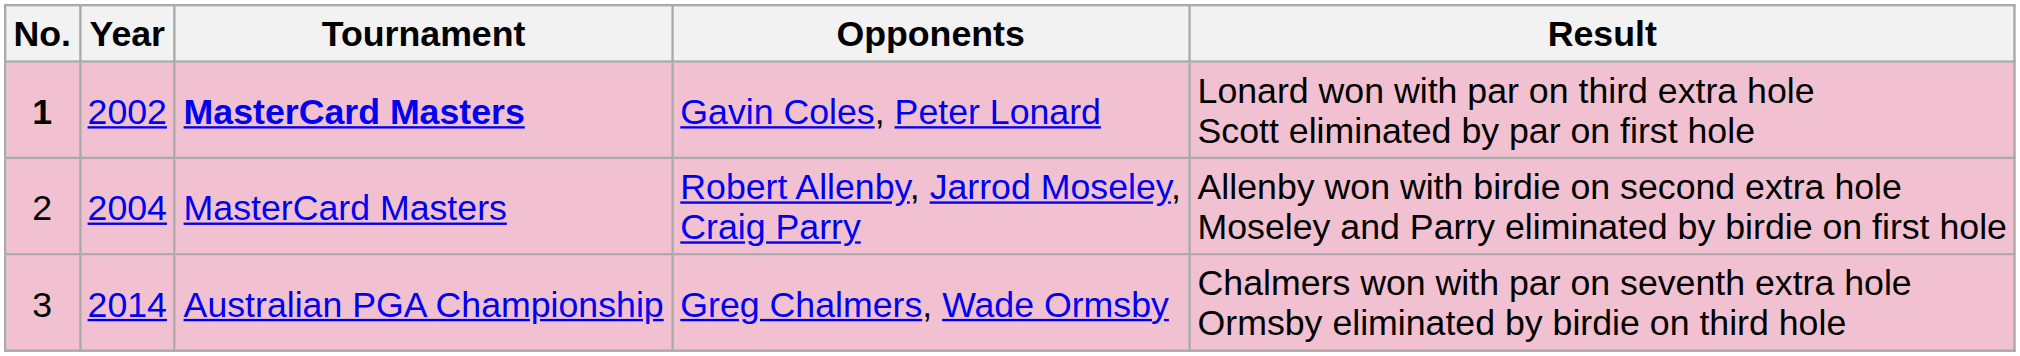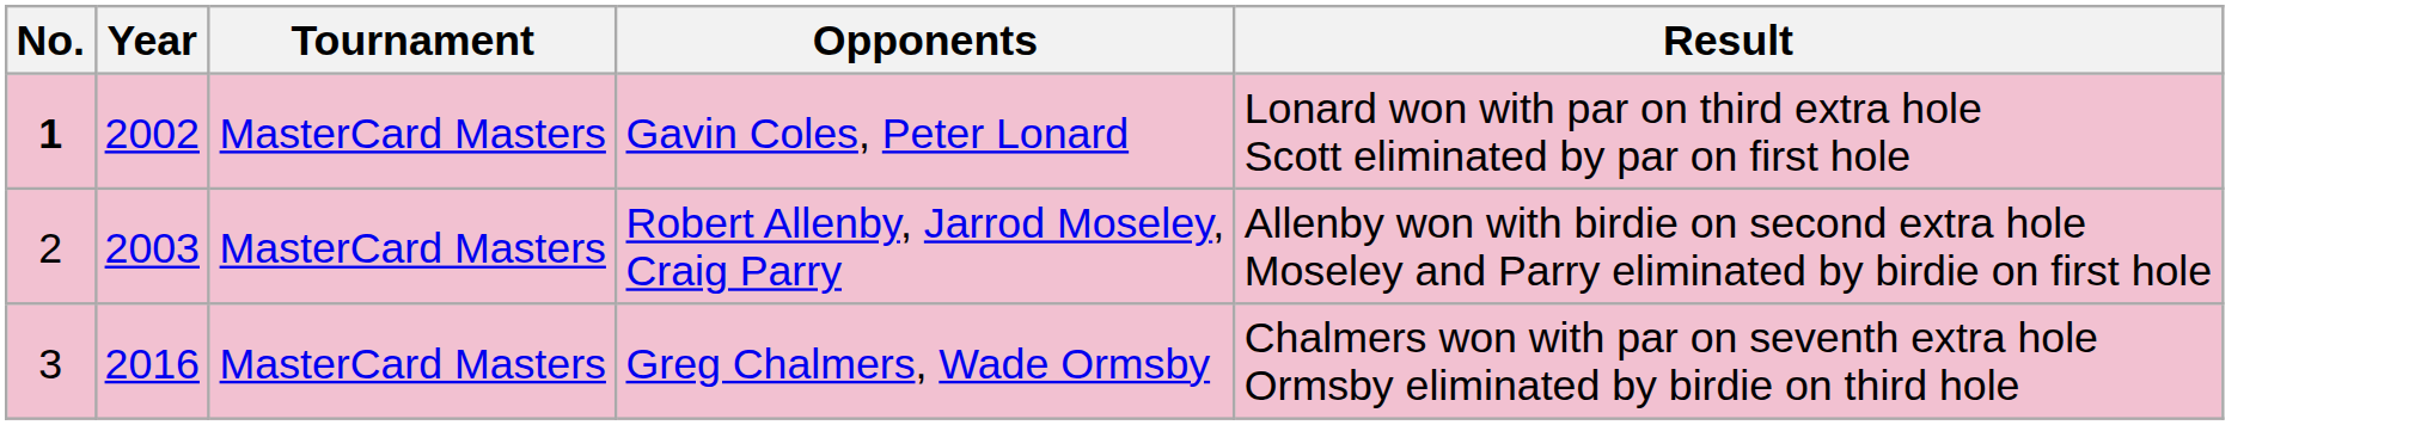Gavin Coles, Peter Lonard | Tournament: bold -> normal
Robert Allenby, Jarrod Moseley, Craig Parry | Year: 2004 -> 2003
Greg Chalmers, Wade Ormsby | Year: 2014 -> 2016
Greg Chalmers, Wade Ormsby | Tournament: Australian PGA Championship -> MasterCard Masters
